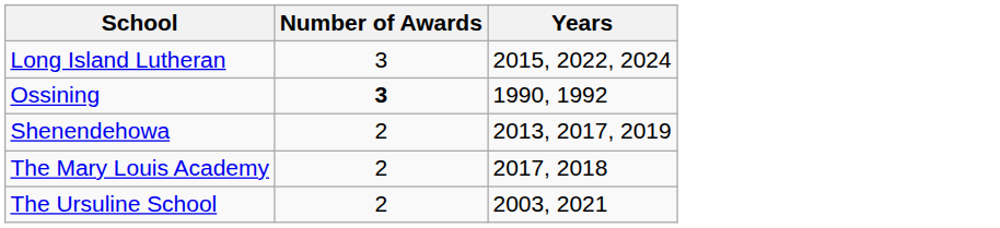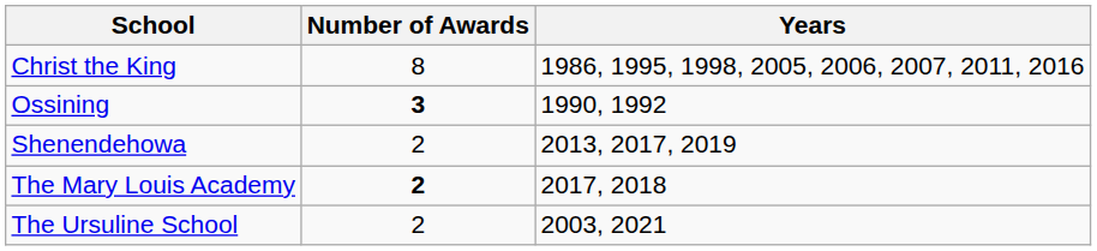+ row: Christ the King | 8 | 1986, 1995, 1998, 2005, 2006, 2007, 2011, 2016
- row: Long Island Lutheran | 3 | 2015, 2022, 2024
The Mary Louis Academy | Number of Awards: normal -> bold
